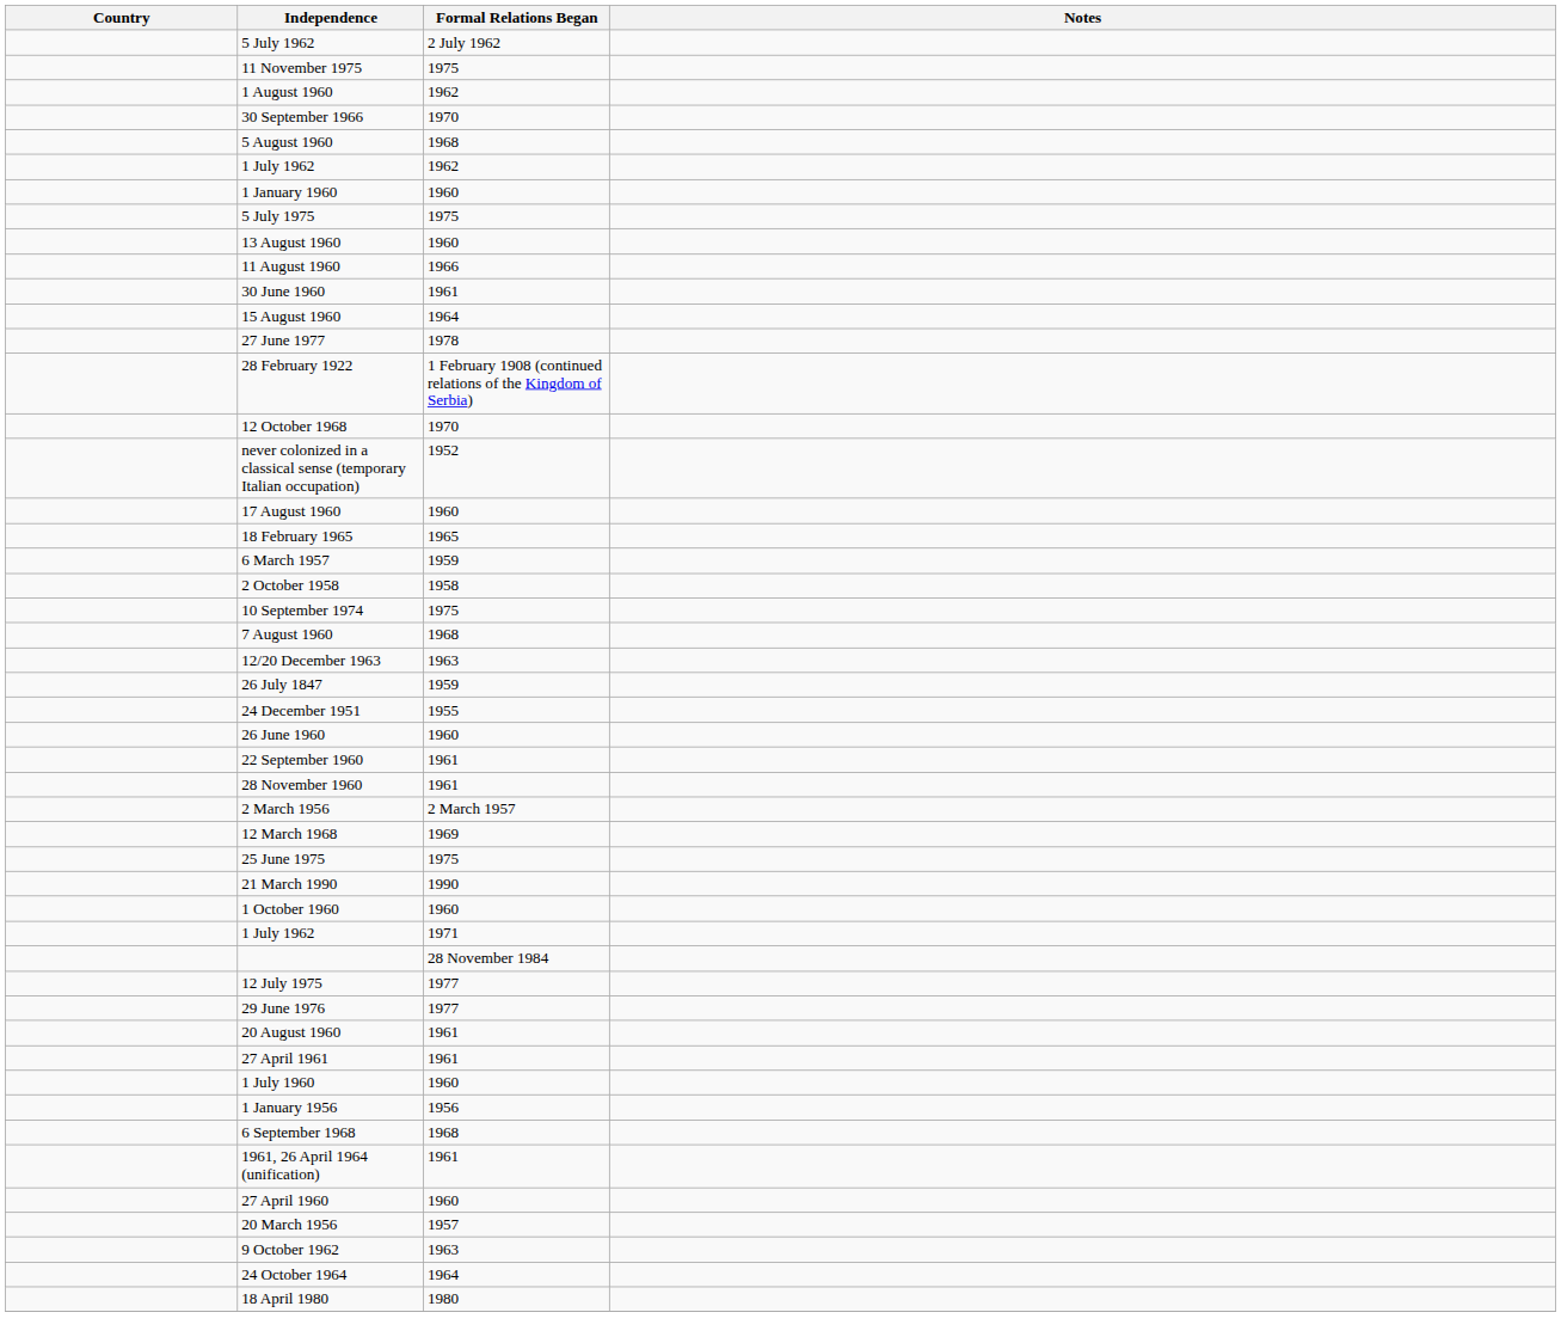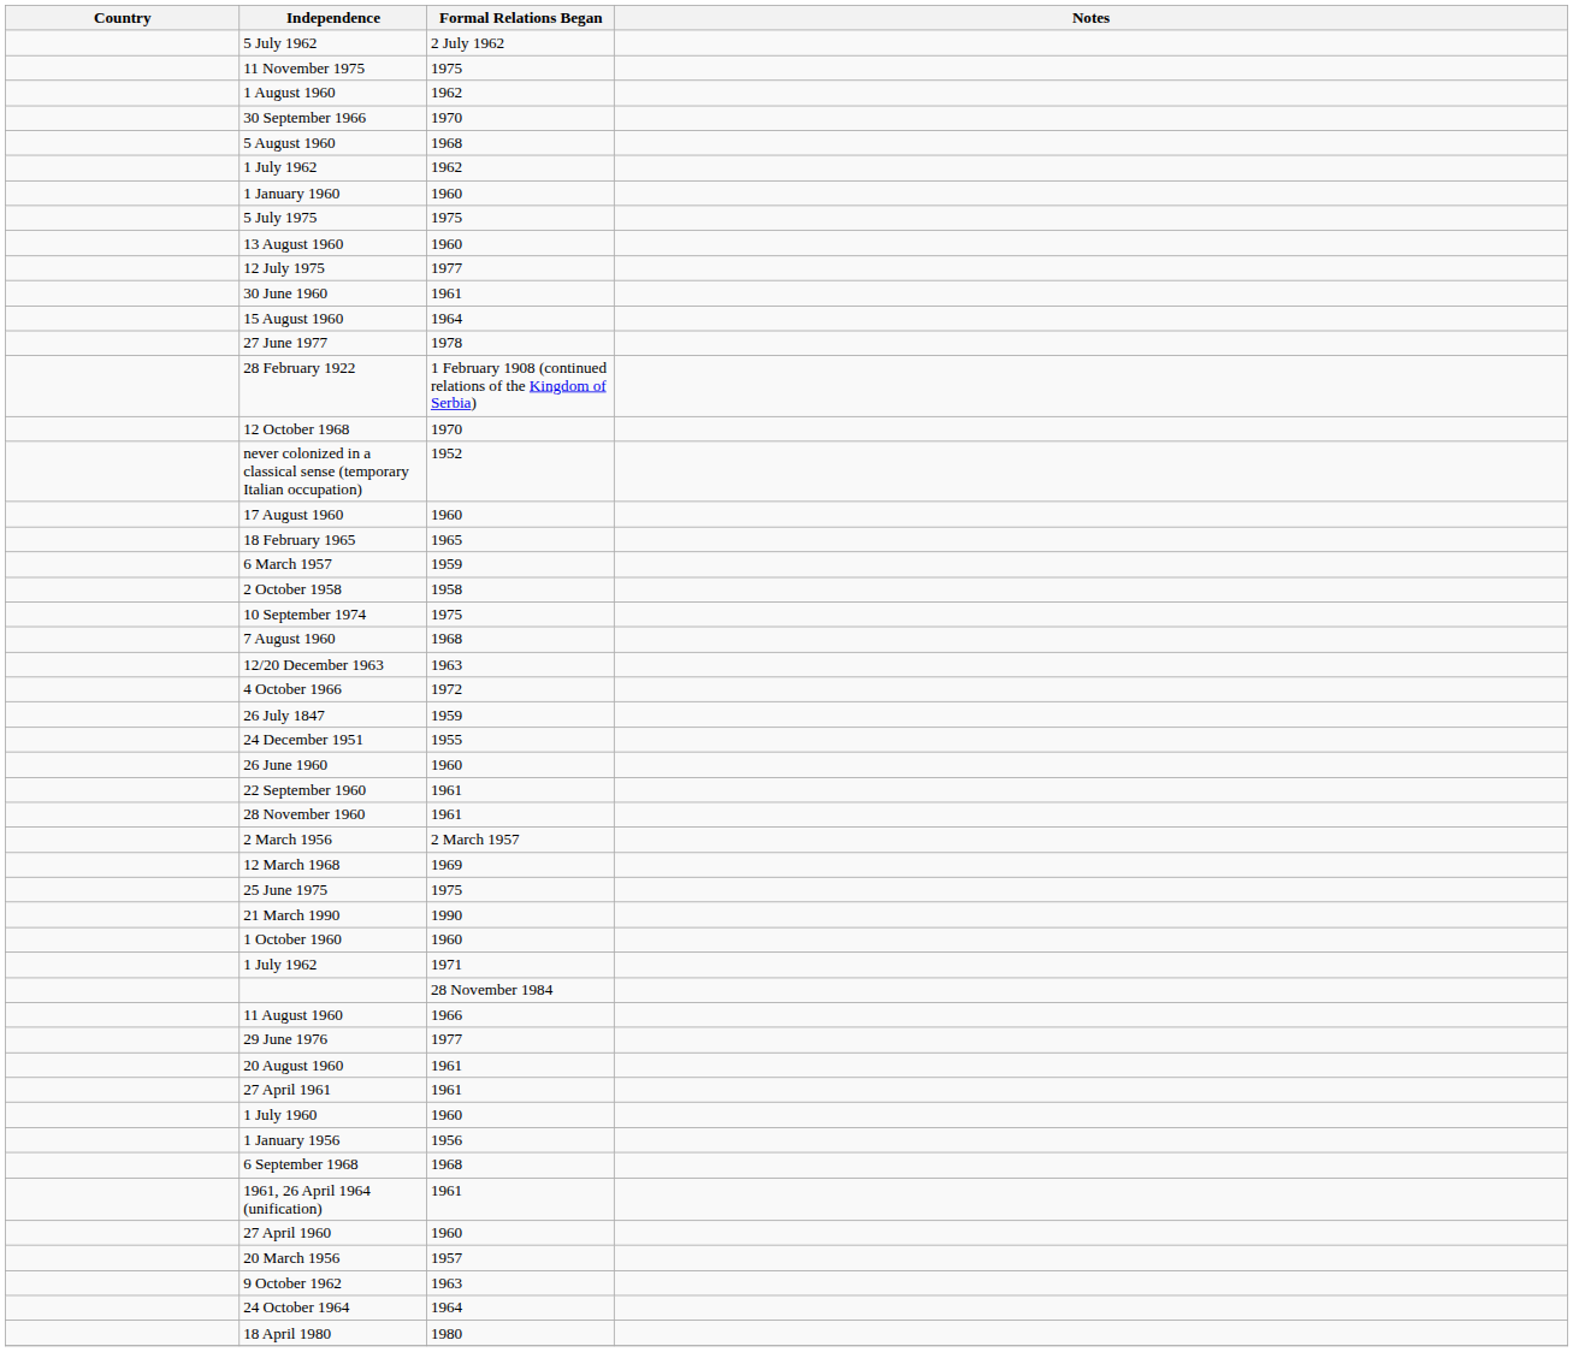rows swapped: 11 August 1960 <-> 12 July 1975
+ row: 4 October 1966 | 1972
